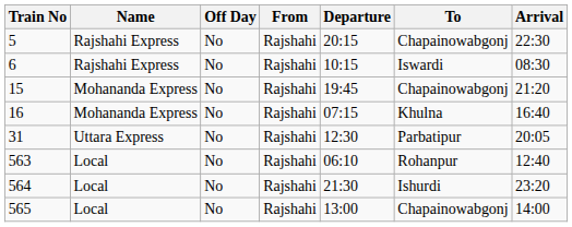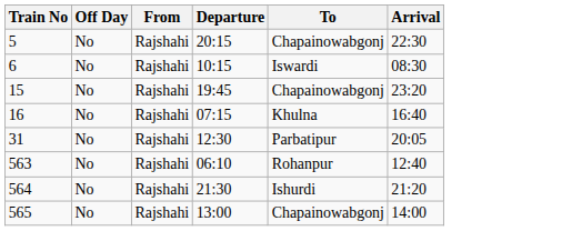- column: Name | Rajshahi Express | Rajshahi Express | Mohananda Express | Mohananda Express | Uttara Express | Local | Local | Local
15 | Arrival: 21:20 -> 23:20
564 | Arrival: 23:20 -> 21:20
